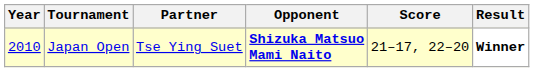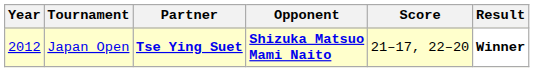Japan Open | Year: 2010 -> 2012
Japan Open | Partner: normal -> bold
